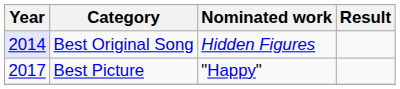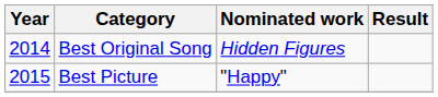Best Original Song | Year: lavender background -> no background
Best Picture | Year: 2017 -> 2015
